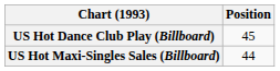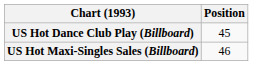US Hot Maxi-Singles Sales (Billboard) | Position: 44 -> 46
